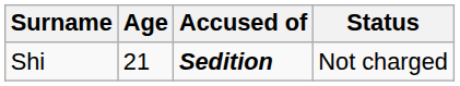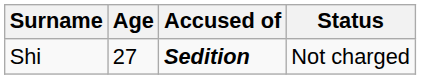Shi | Age: 21 -> 27
